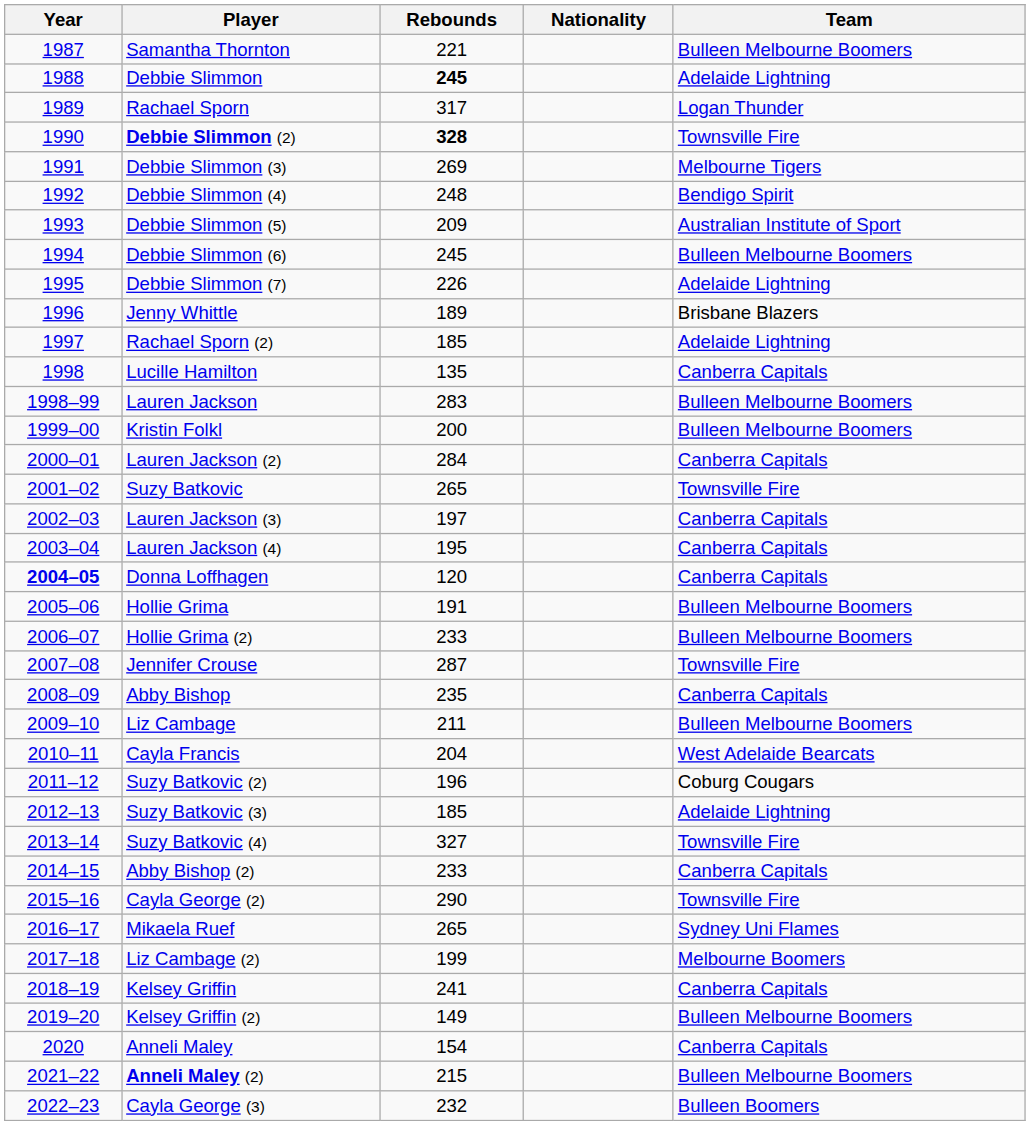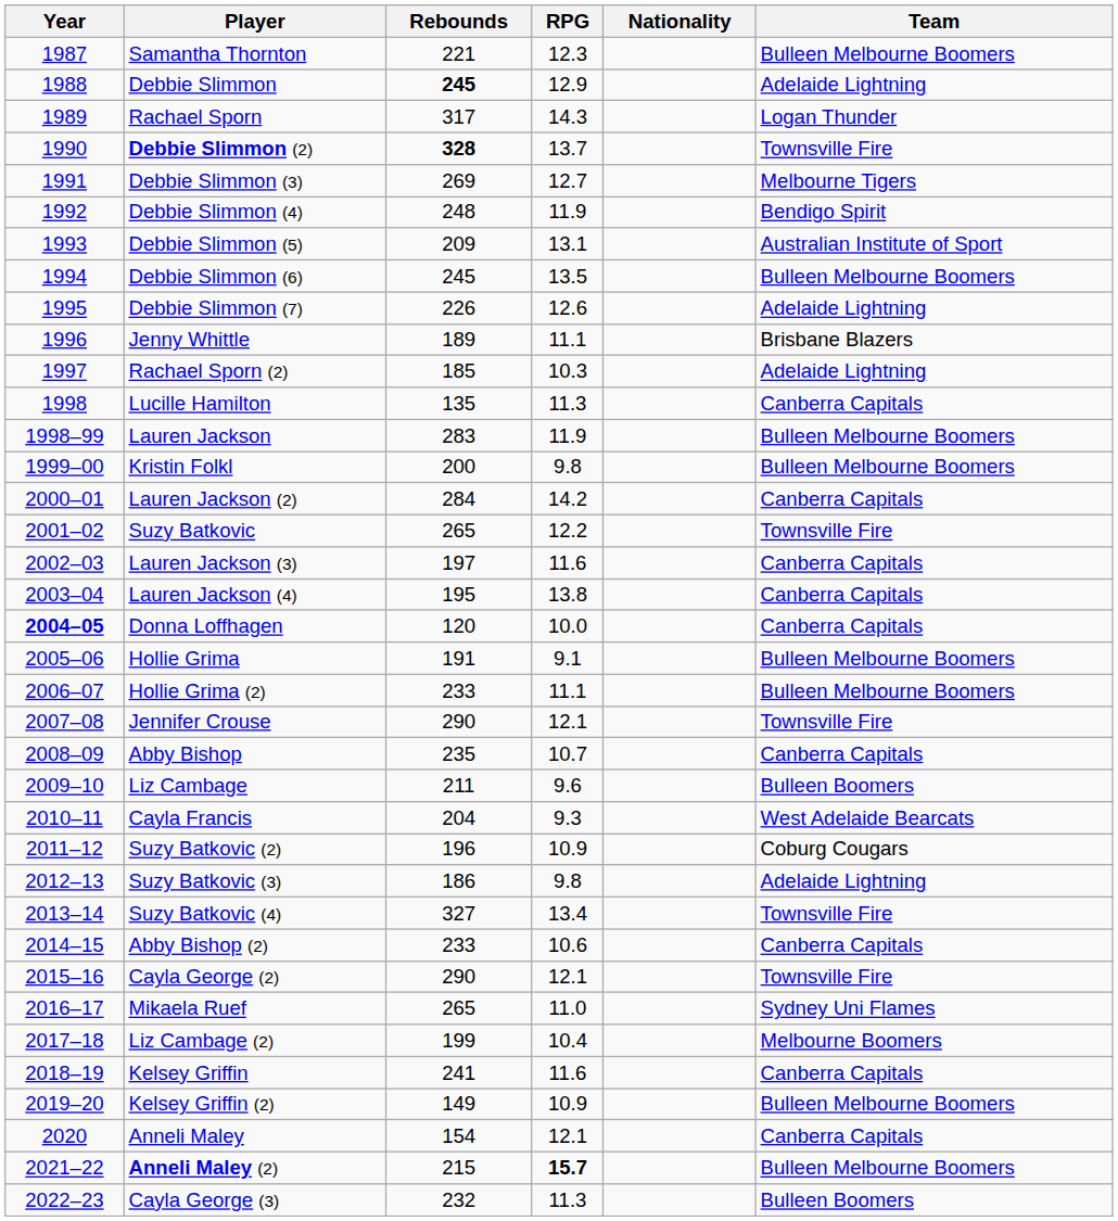+ column: RPG | 12.3 | 12.9 | 14.3 | 13.7 | 12.7 | 11.9 | 13.1 | 13.5 | 12.6 | 11.1 | 10.3 | 11.3 | 11.9 | 9.8 | 14.2 | 12.2 | 11.6 | 13.8 | 10.0 | 9.1 | 11.1 | 12.1 | 10.7 | 9.6 | 9.3 | 10.9 | 9.8 | 13.4 | 10.6 | 12.1 | 11.0 | 10.4 | 11.6 | 10.9 | 12.1 | 15.7 | 11.3
Jennifer Crouse | Rebounds: 287 -> 290
Liz Cambage | Team: Bulleen Melbourne Boomers -> Bulleen Boomers
Suzy Batkovic (3) | Rebounds: 185 -> 186
